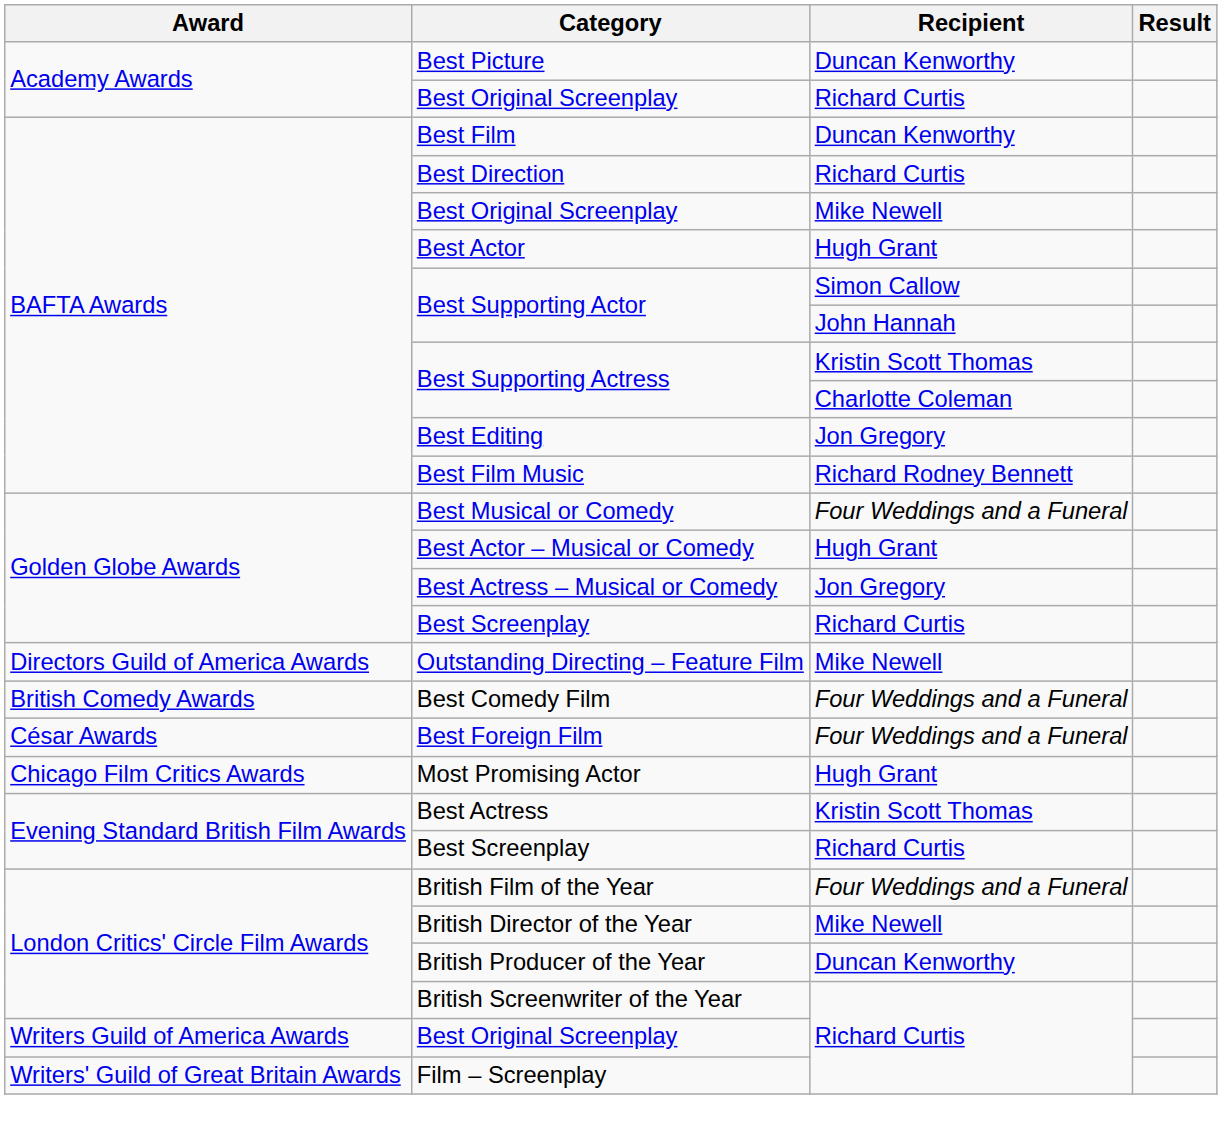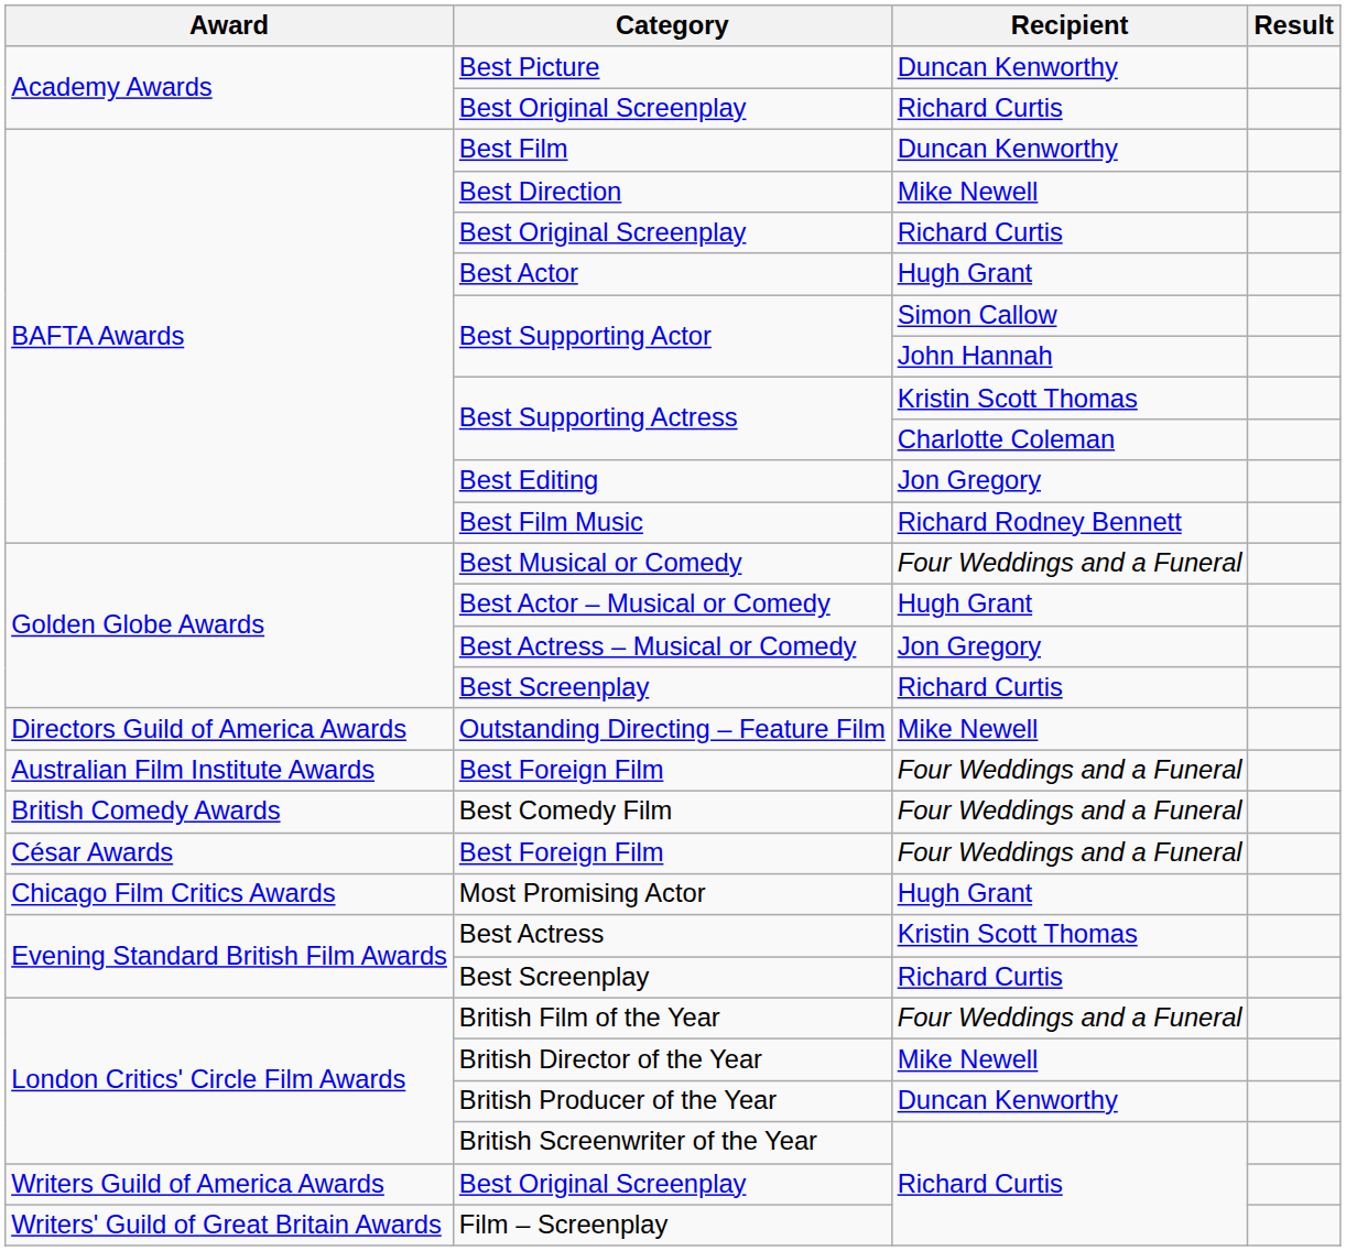Best Direction | Recipient: Richard Curtis -> Mike Newell
BAFTA Awards / Best Original Screenplay | Recipient: Mike Newell -> Richard Curtis
+ row: Australian Film Institute Awards | Best Foreign Film | Four Weddings and a Funeral
